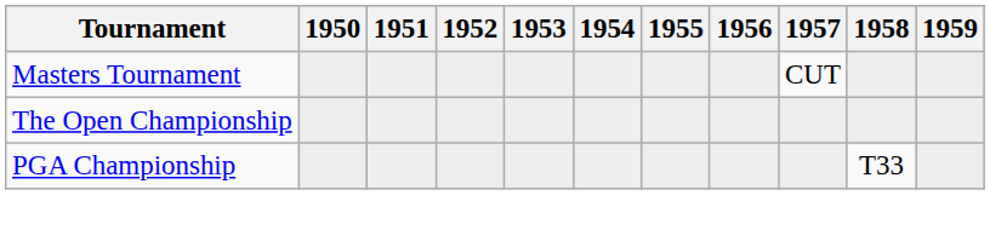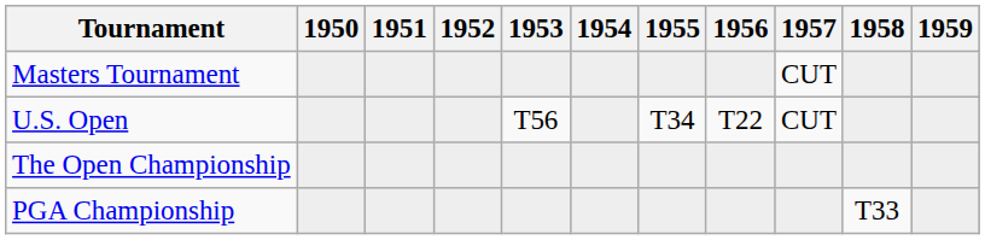+ row: U.S. Open | T56 | T34 | T22 | CUT
